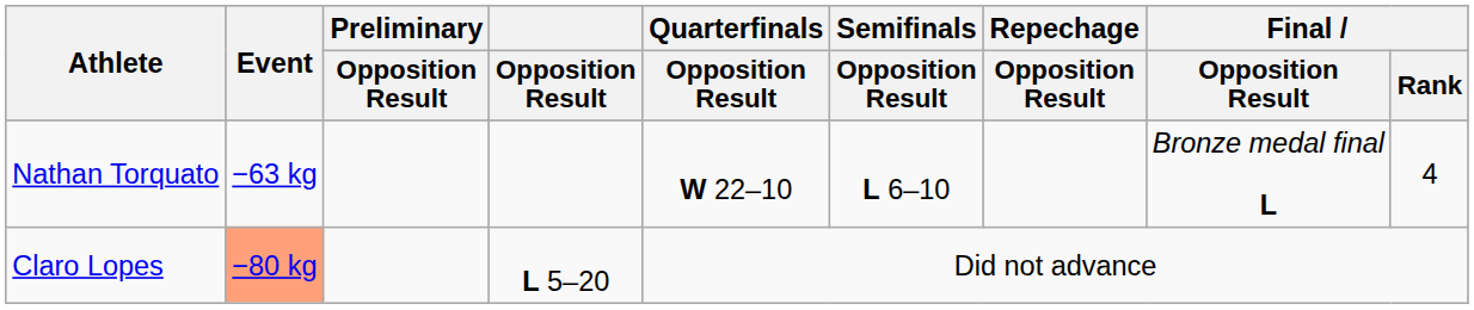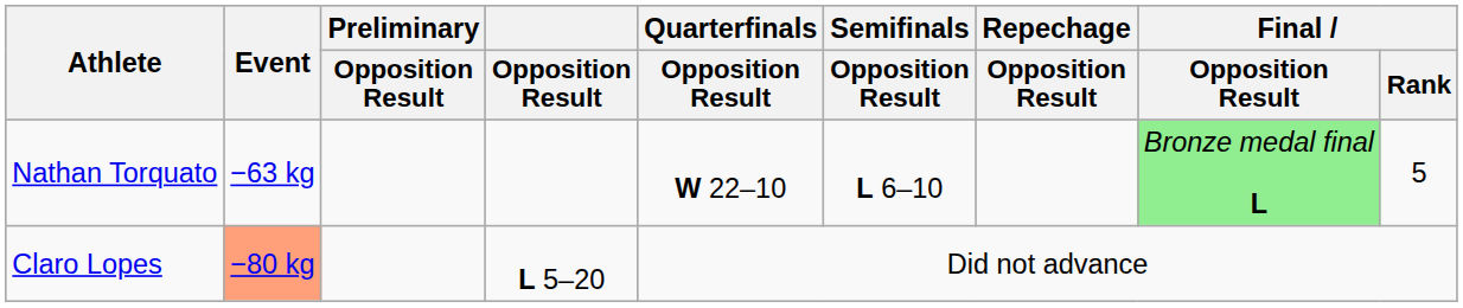Nathan Torquato | Final / Opposition Result: no background -> lightgreen background
Nathan Torquato | Final / Rank: 4 -> 5
